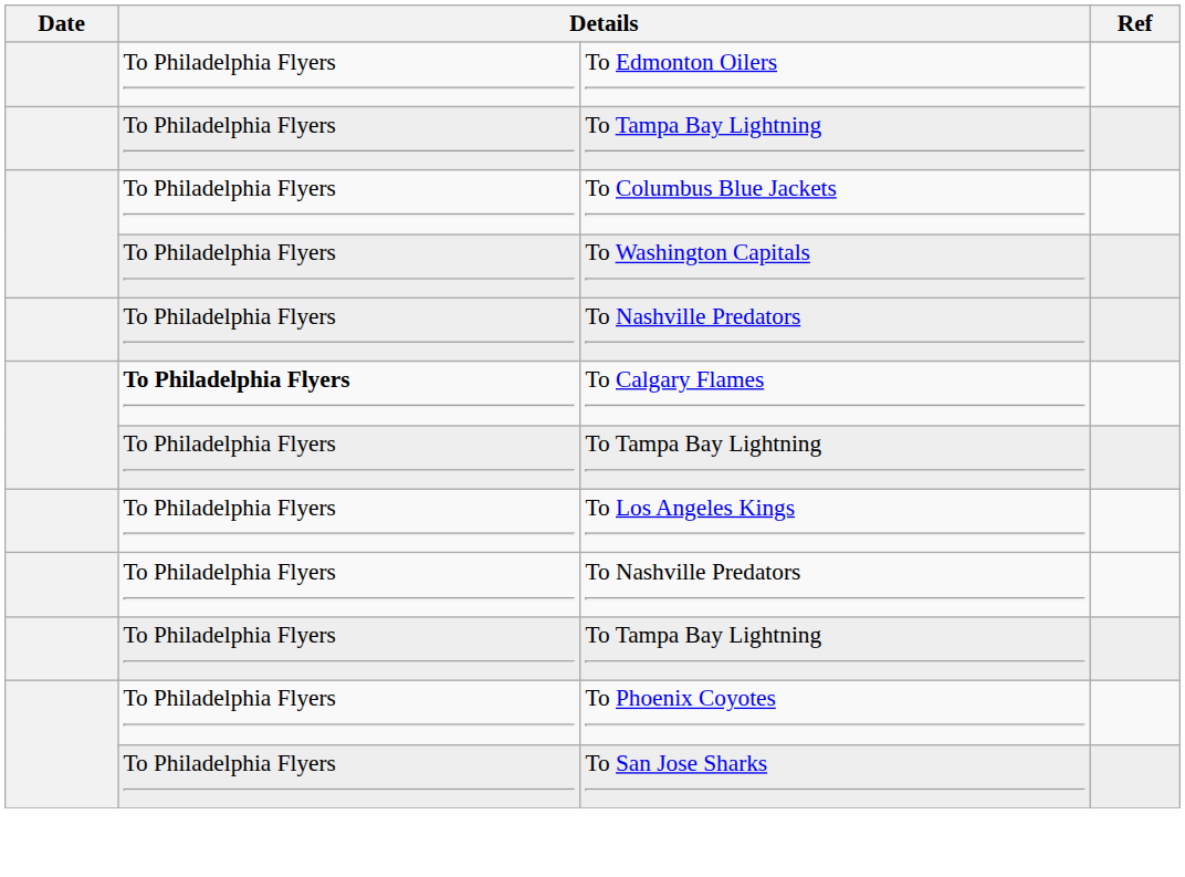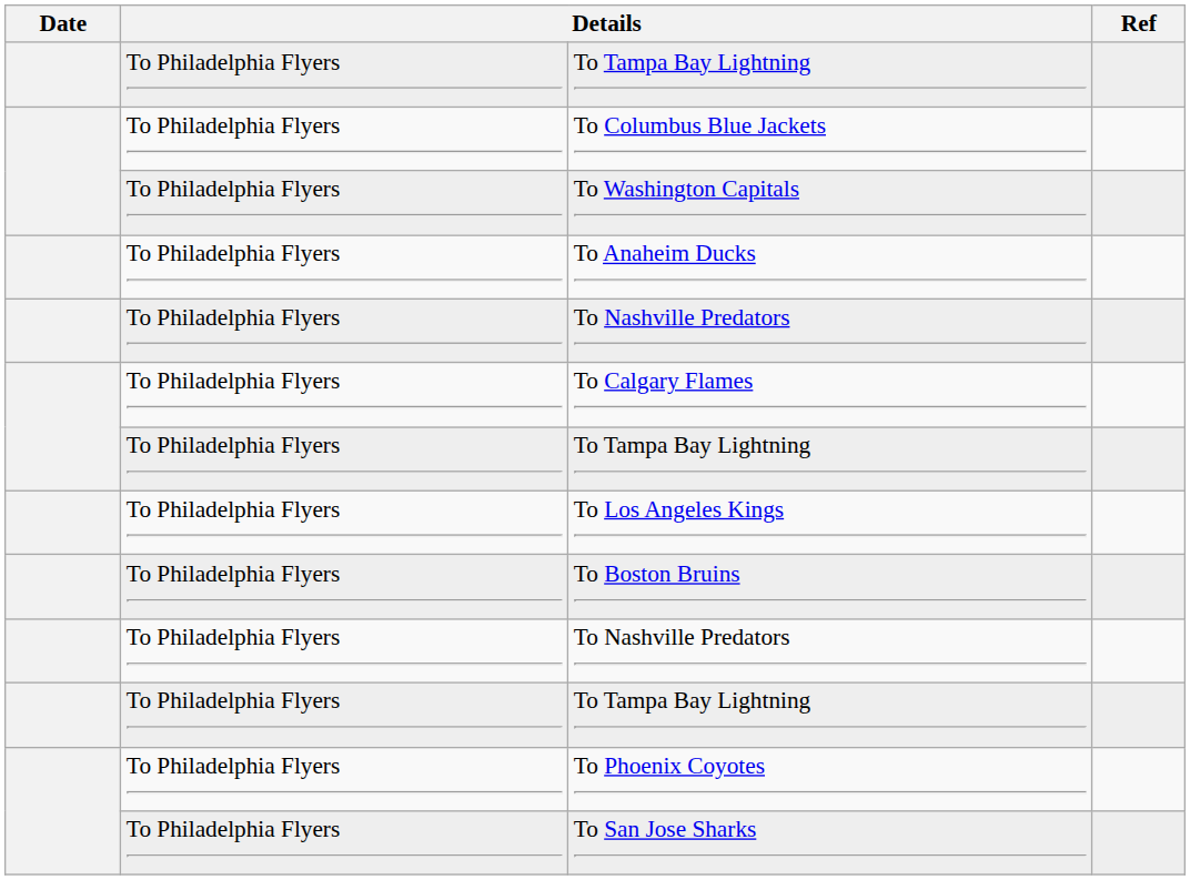- row: To Philadelphia Flyers | To Edmonton Oilers
+ row: To Philadelphia Flyers | To Anaheim Ducks
To Calgary Flames | column 2: bold -> normal
+ row: To Philadelphia Flyers | To Boston Bruins
